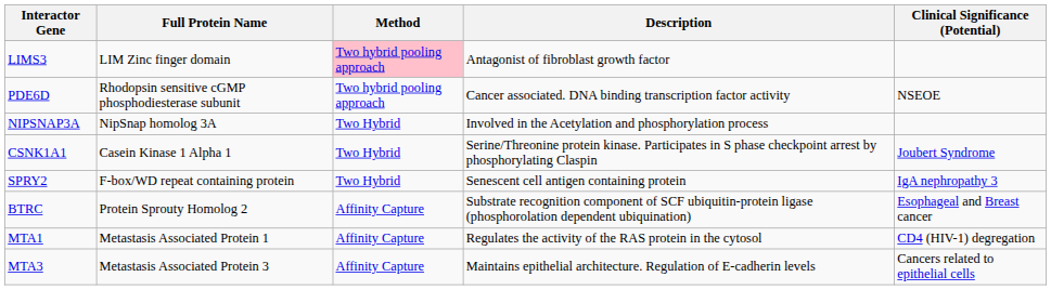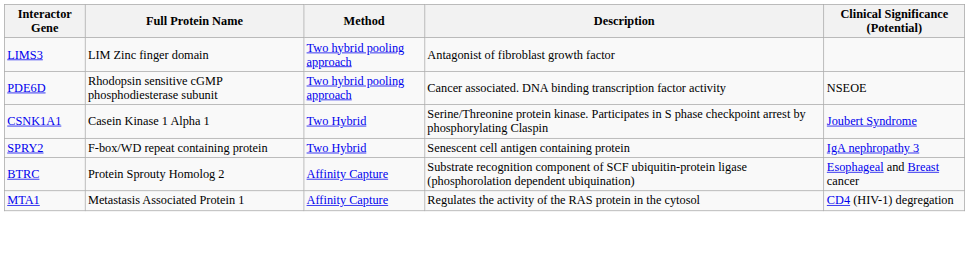LIMS3 | Method: pink background -> no background
- row: NIPSNAP3A | NipSnap homolog 3A | Two Hybrid | Involved in the Acetylation and phosphorylation process
- row: MTA3 | Metastasis Associated Protein 3 | Affinity Capture | Maintains epithelial architecture. Regulation of E-cadherin levels | Cancers related to epithelial cells
